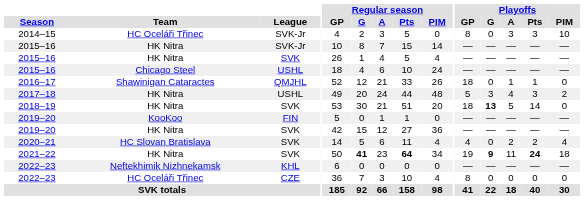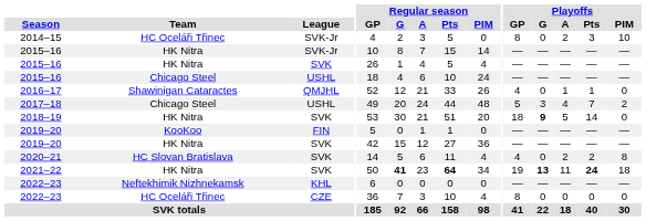2014–15 | Playoffs / A: 3 -> 2
2016–17 | Playoffs / GP: 18 -> 4
2017–18 | Team: HK Nitra -> Chicago Steel
2017–18 | Playoffs / Pts: 3 -> 7
2018–19 | Playoffs / G: 13 -> 9
2020–21 | Playoffs / PIM: 4 -> 8
2021–22 | Playoffs / G: 9 -> 13
